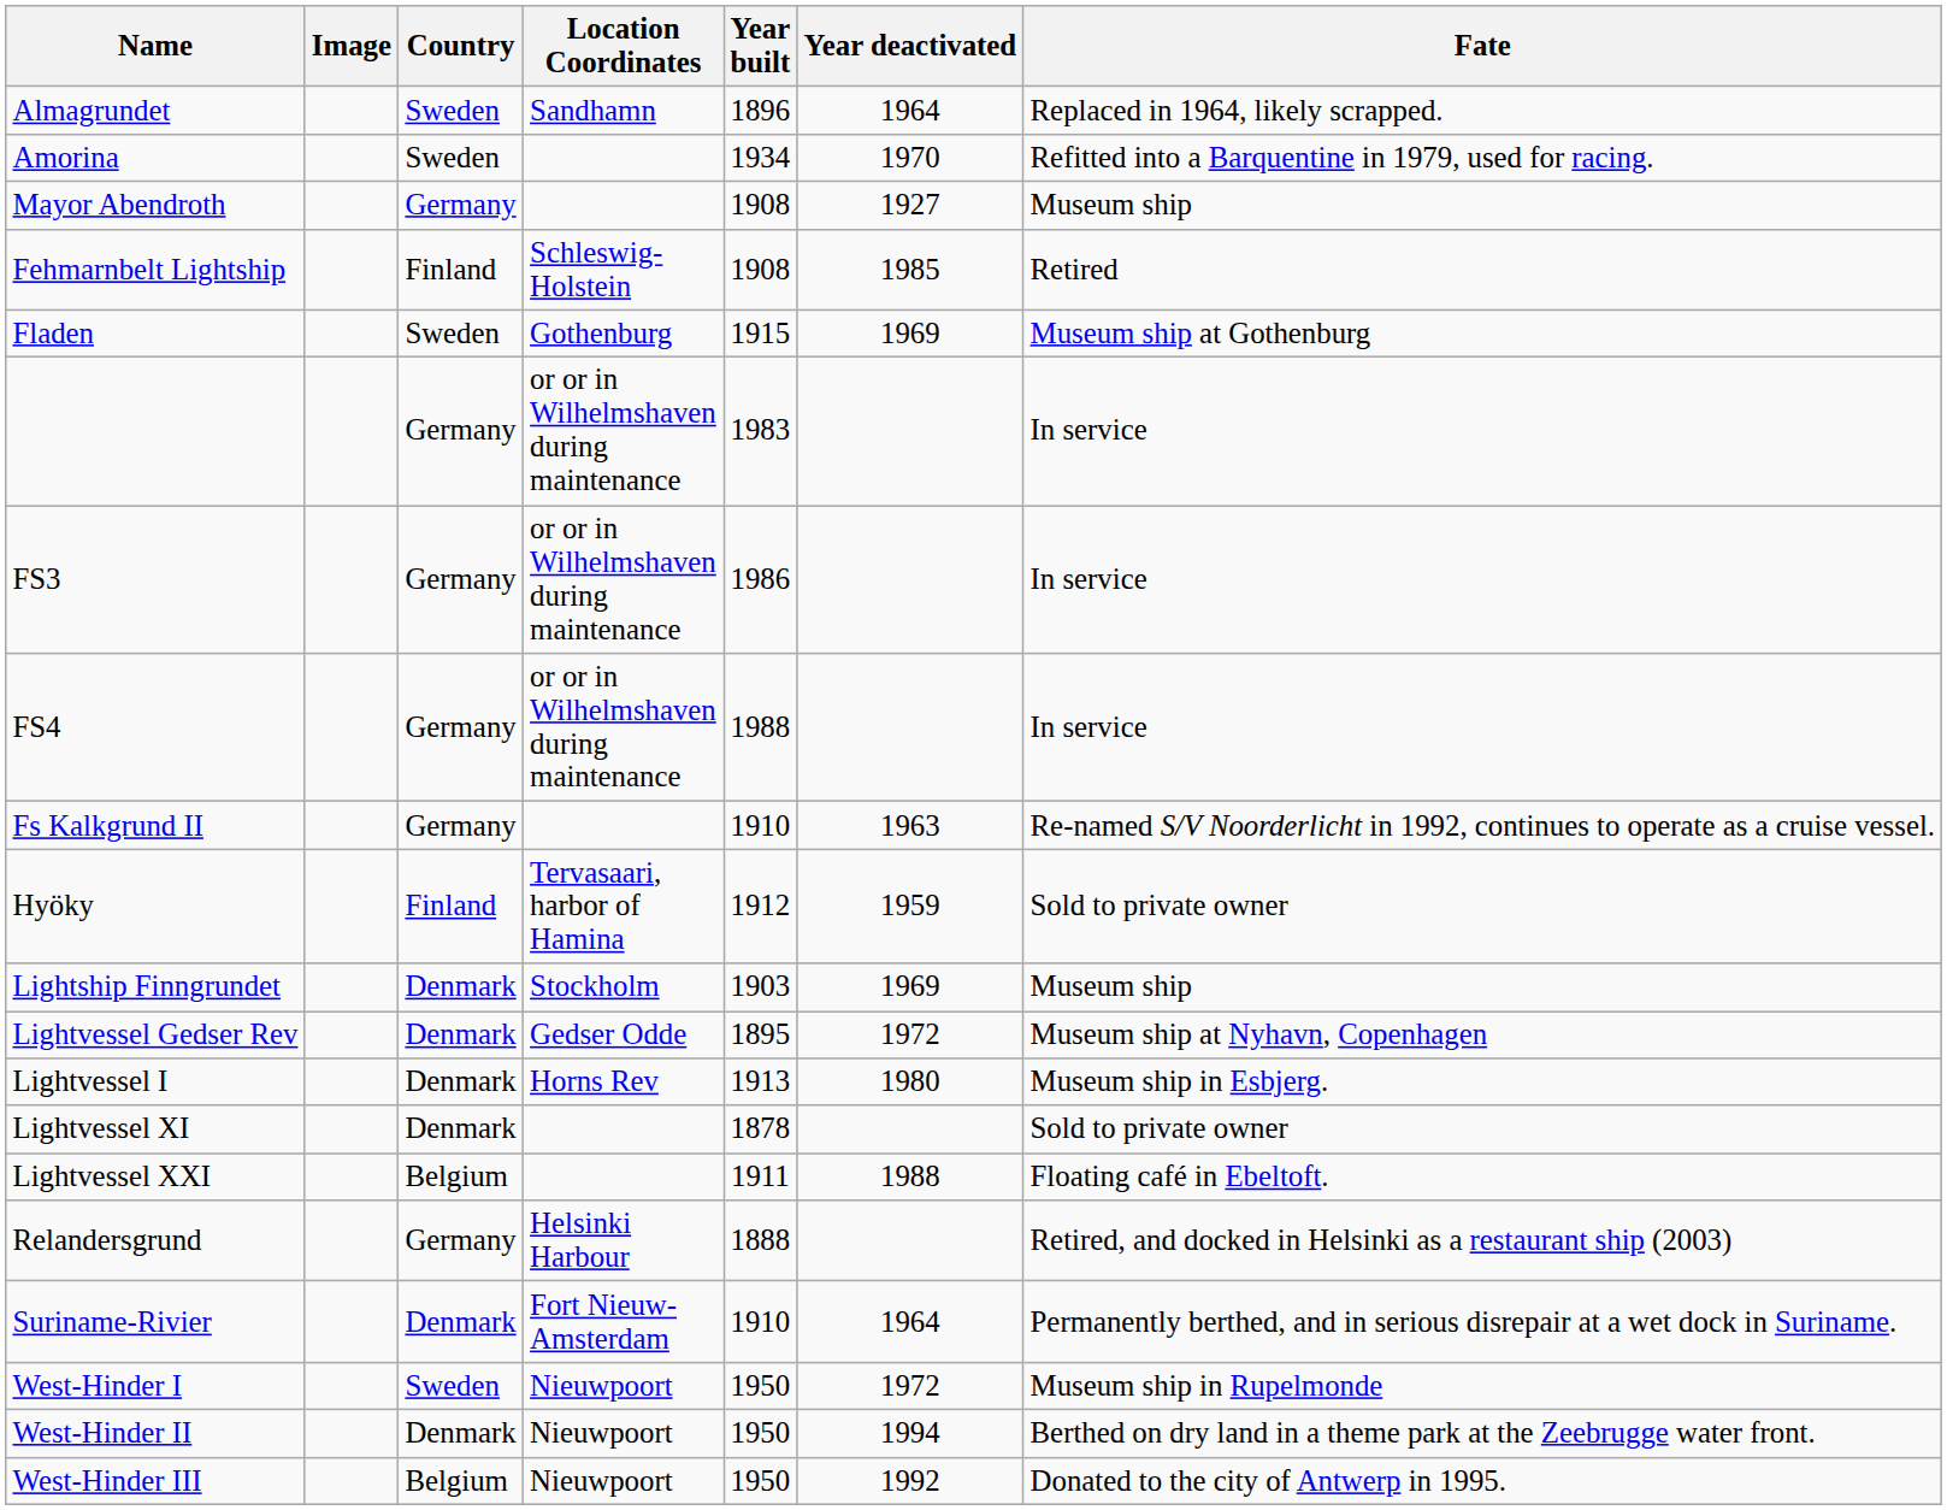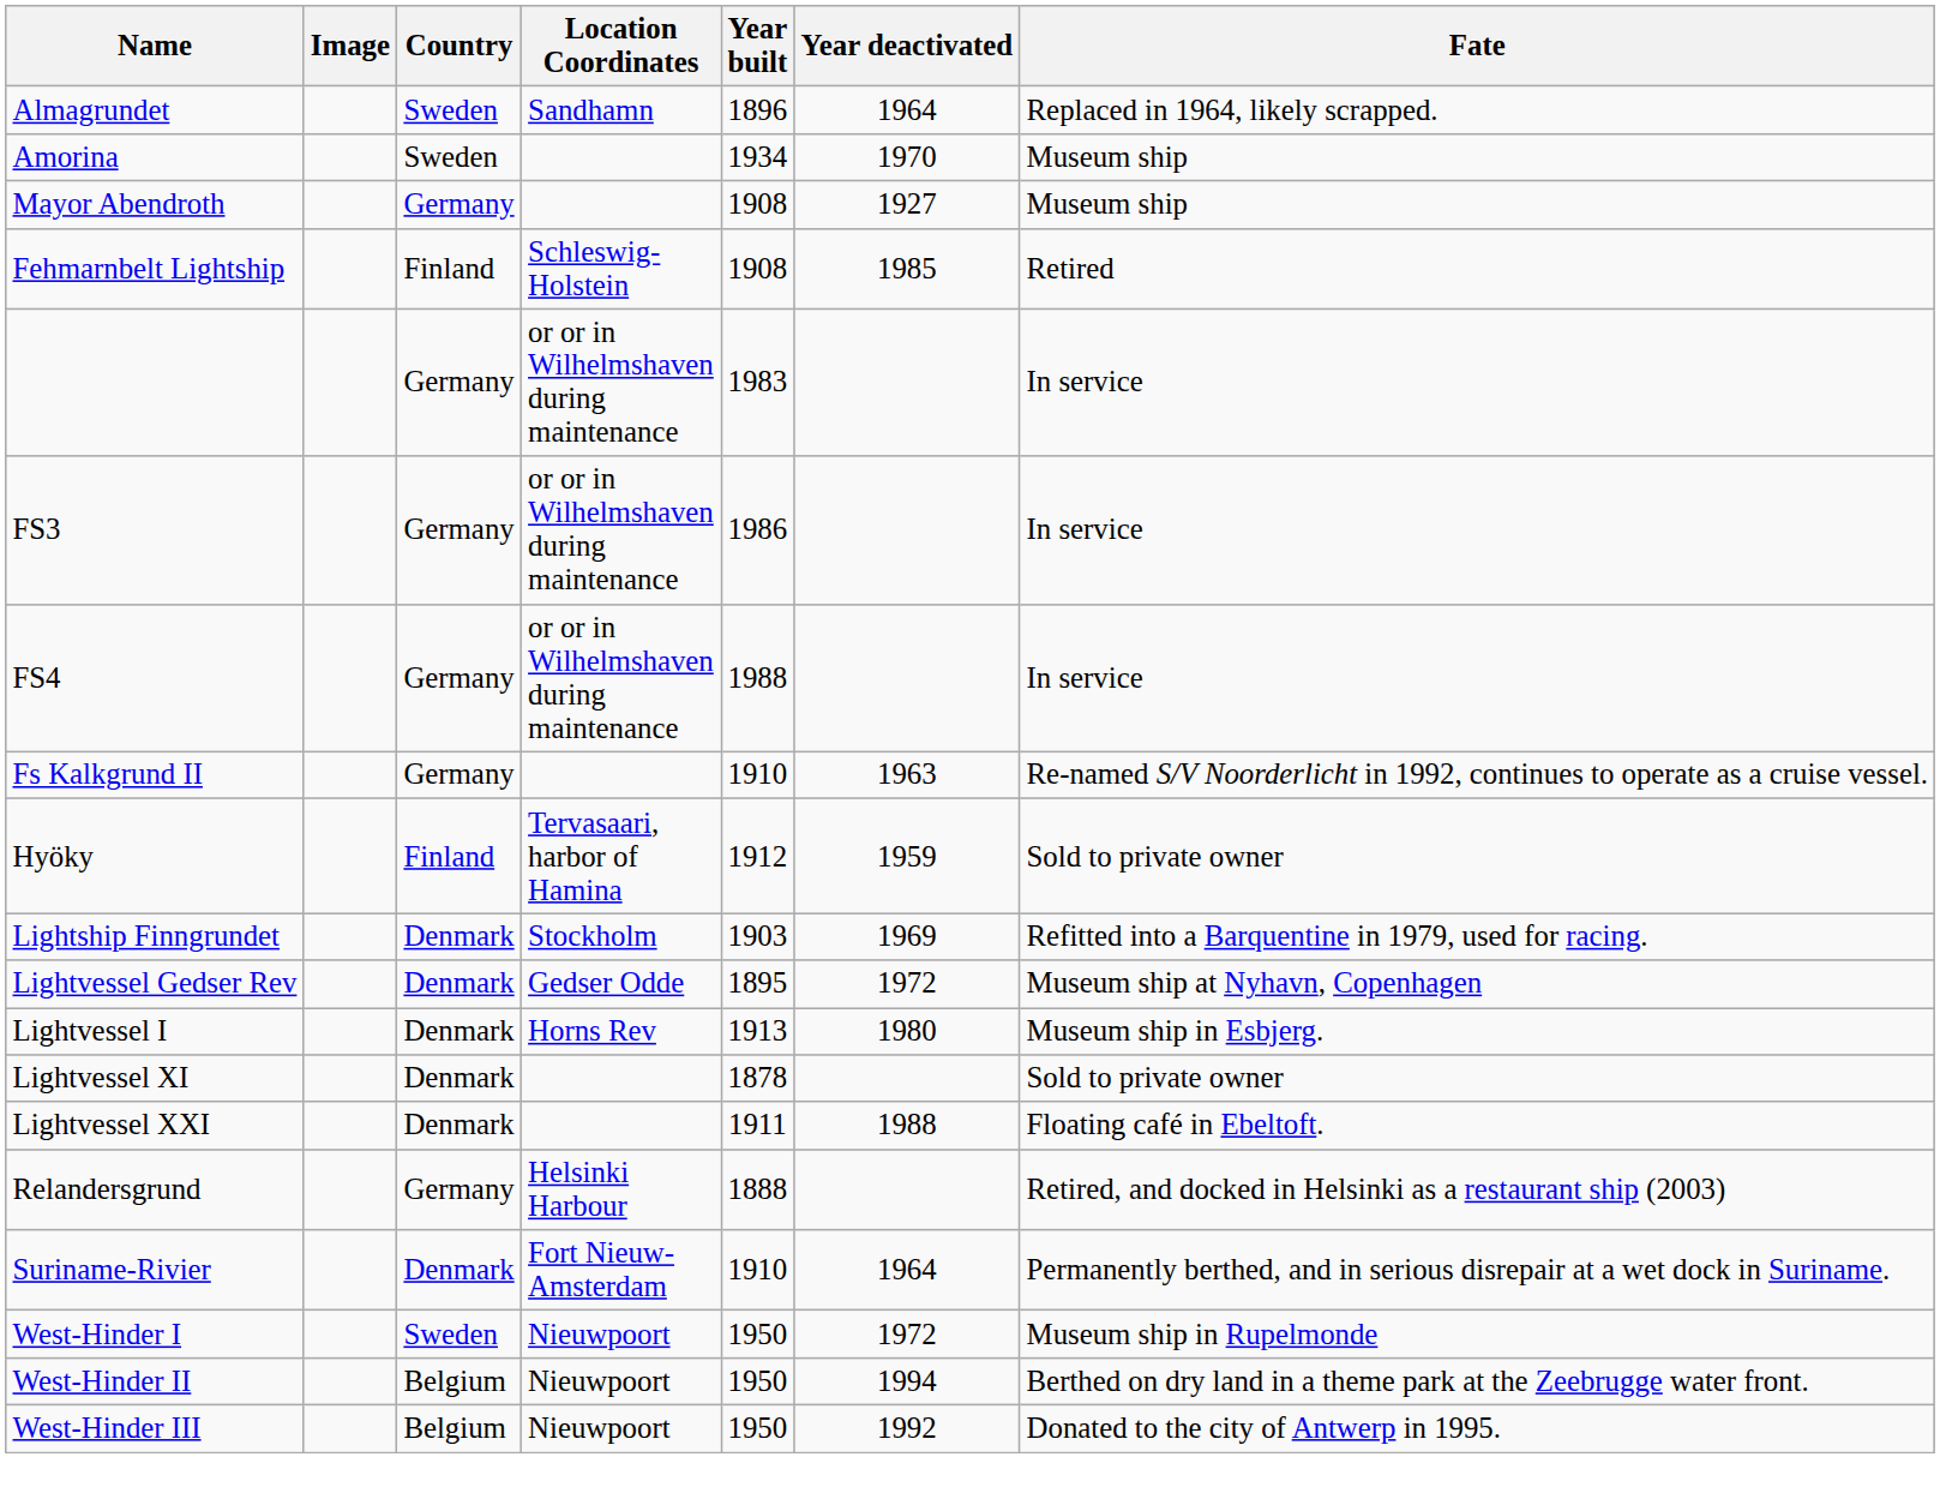Amorina | Fate: Refitted into a Barquentine in 1979, used for racing. -> Museum ship
- row: Fladen | Sweden | Gothenburg | 1915 | 1969 | Museum ship at Gothenburg
Lightship Finngrundet | Fate: Museum ship -> Refitted into a Barquentine in 1979, used for racing.
Lightvessel XXI | Country: Belgium -> Denmark
West-Hinder II | Country: Denmark -> Belgium
